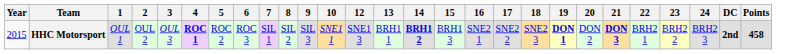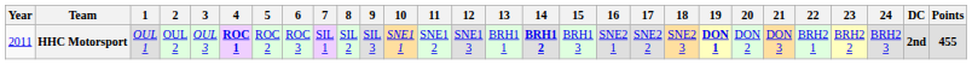+ column: 11 | SNE1 2
HHC Motorsport | Year: 2015 -> 2011
HHC Motorsport | 21: bold -> normal
HHC Motorsport | Points: 458 -> 455
